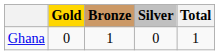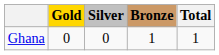columns swapped: Silver <-> Bronze
